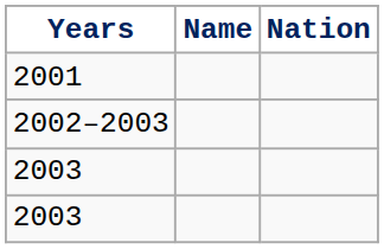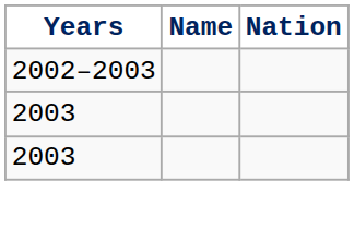- row: 2001
